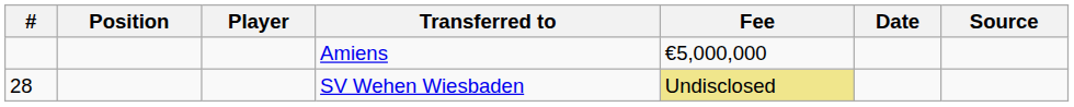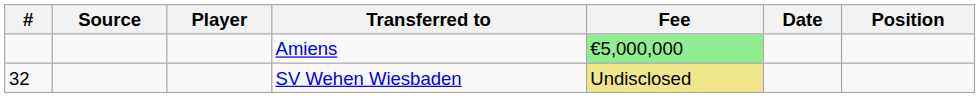columns swapped: Position <-> Source
Amiens | Fee: no background -> lightgreen background
SV Wehen Wiesbaden | #: 28 -> 32
